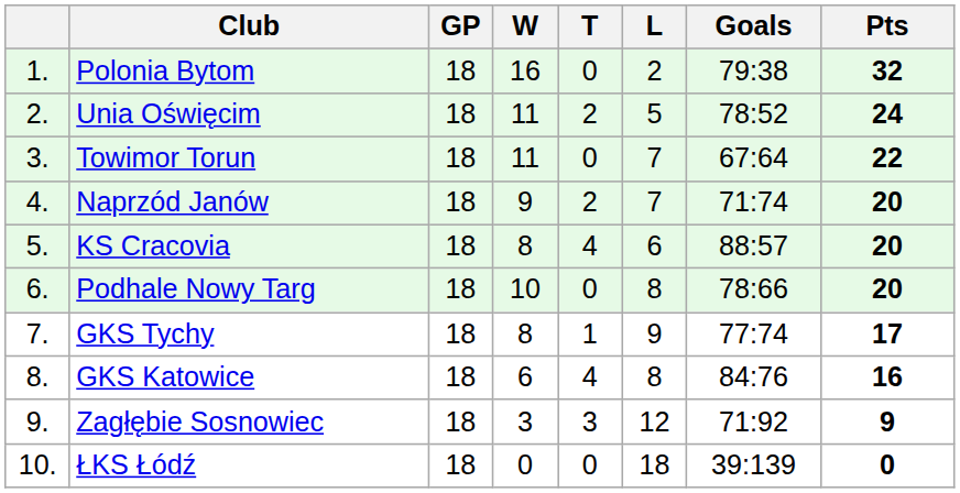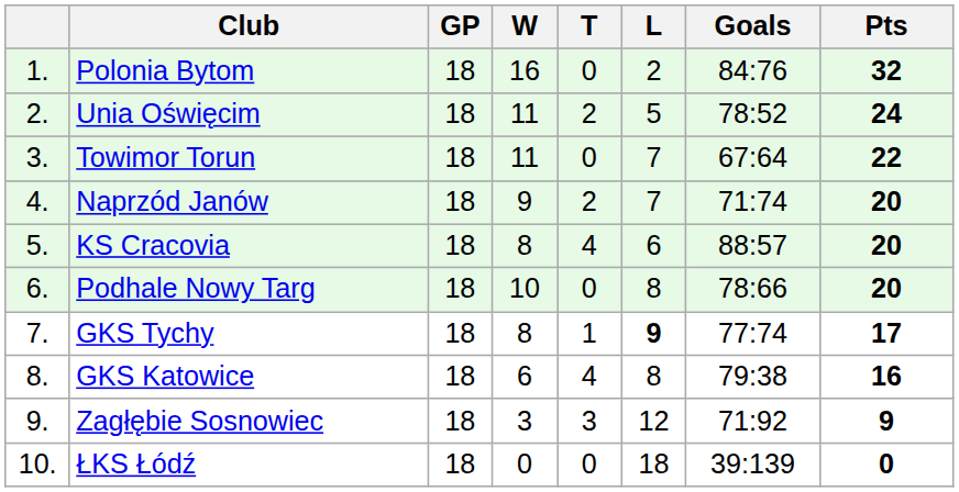Polonia Bytom | Goals: 79:38 -> 84:76
GKS Tychy | L: normal -> bold
GKS Katowice | Goals: 84:76 -> 79:38
